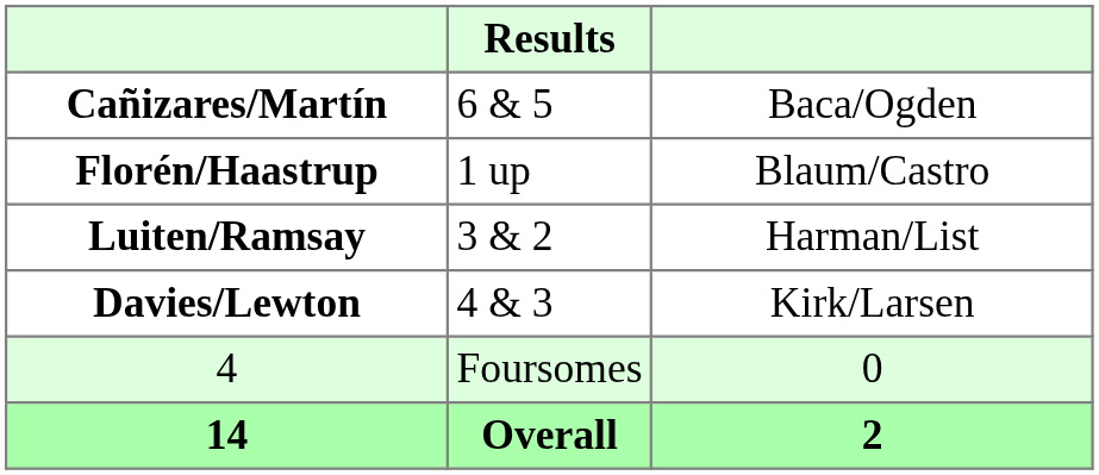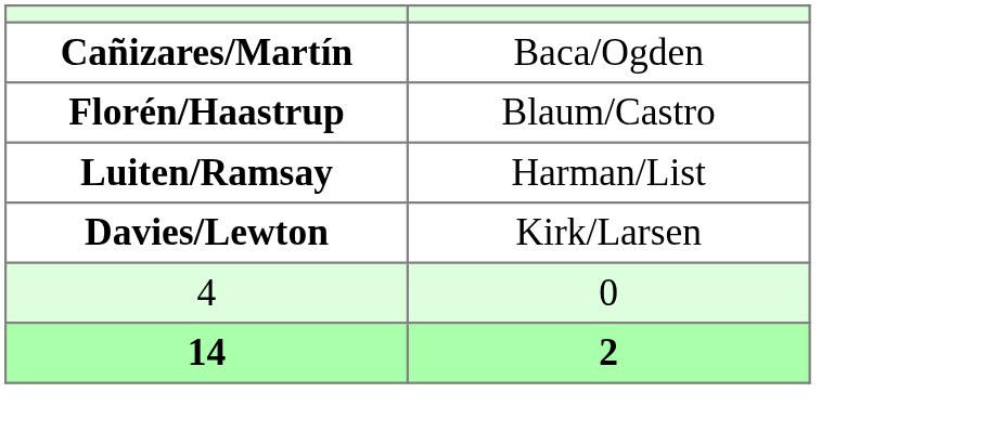- column: Results | 6 & 5 | 1 up | 3 & 2 | 4 & 3 | Foursomes | Overall
